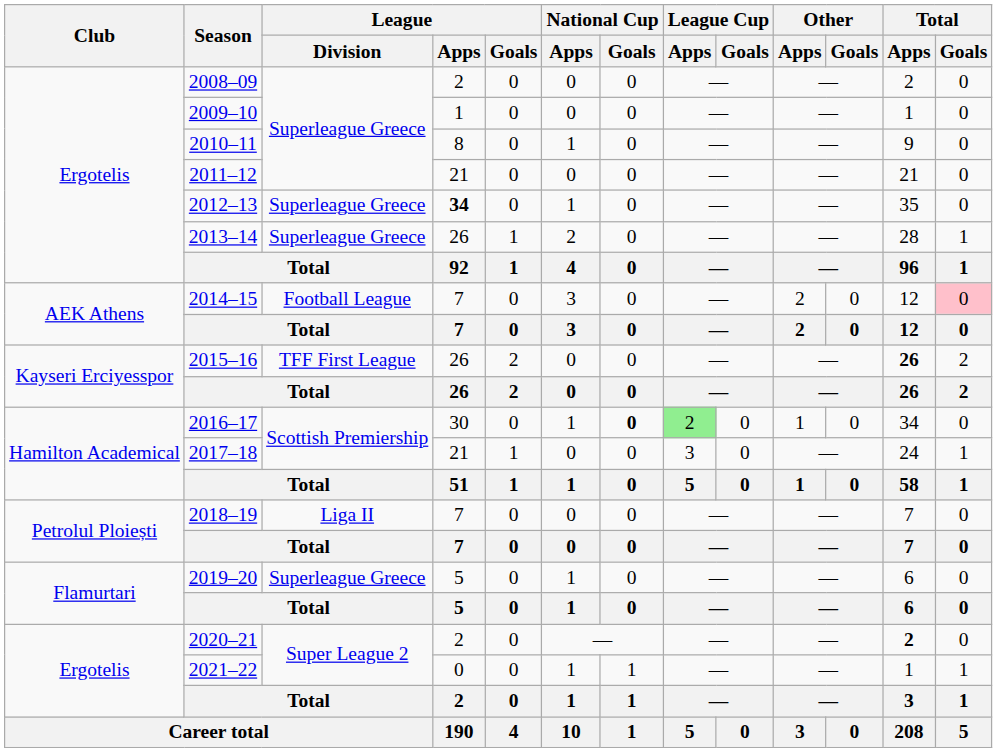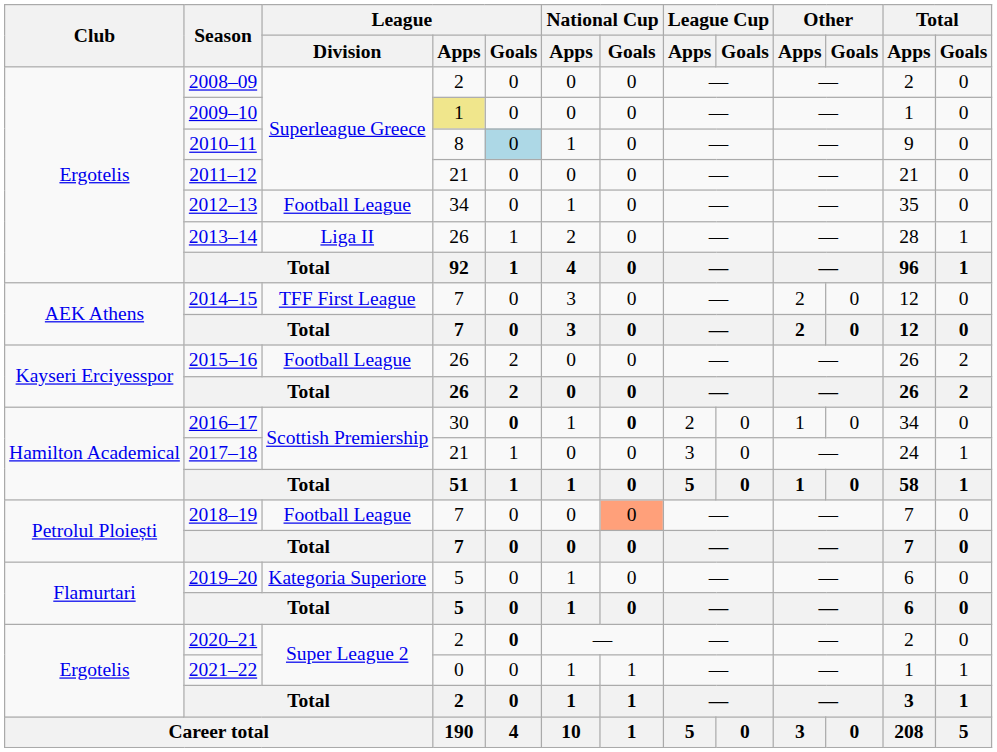2009–10 | League / Apps: no background -> khaki background
2010–11 | League / Goals: no background -> lightblue background
2012–13 | League / Division: Superleague Greece -> Football League
2012–13 | League / Apps: bold -> normal
2013–14 | League / Division: Superleague Greece -> Liga II
2014–15 | League / Division: Football League -> TFF First League
2014–15 | Total / Goals: pink background -> no background
2015–16 | League / Division: TFF First League -> Football League
2015–16 | Total / Apps: bold -> normal
2016–17 | League / Goals: normal -> bold
2016–17 | League Cup / Apps: lightgreen background -> no background
2018–19 | League / Division: Liga II -> Football League
2018–19 | National Cup / Goals: no background -> lightsalmon background
2019–20 | League / Division: Superleague Greece -> Kategoria Superiore
2020–21 | League / Goals: normal -> bold
2020–21 | Total / Apps: bold -> normal
